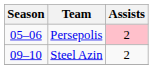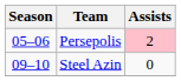Steel Azin | Assists: 2 -> 0
